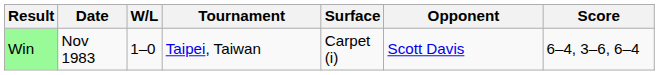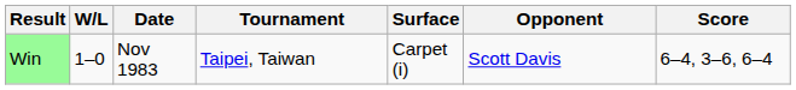columns swapped: W/L <-> Date
